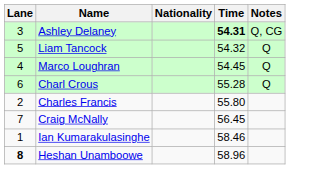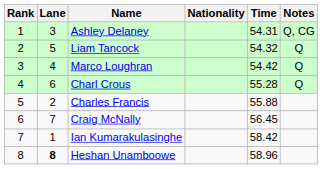+ column: Rank | 1 | 2 | 3 | 4 | 5 | 6 | 7 | 8
Ashley Delaney | Time: bold -> normal
Marco Loughran | Time: 54.45 -> 54.42
Charles Francis | Time: 55.80 -> 55.88
Ian Kumarakulasinghe | Time: 58.46 -> 58.42
